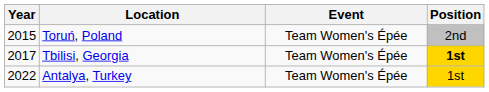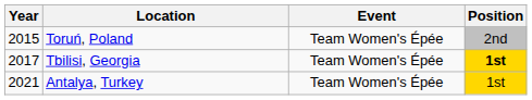Antalya, Turkey | Year: 2022 -> 2021
